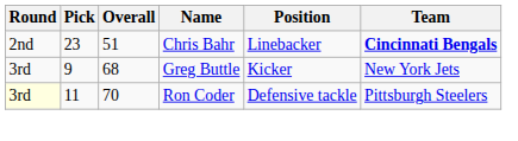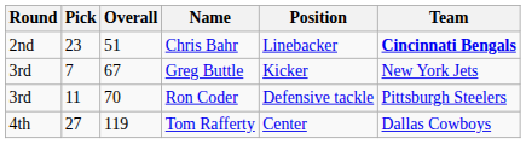Greg Buttle | Pick: 9 -> 7
Greg Buttle | Overall: 68 -> 67
Ron Coder | Round: lightyellow background -> no background
+ row: 4th | 27 | 119 | Tom Rafferty | Center | Dallas Cowboys
